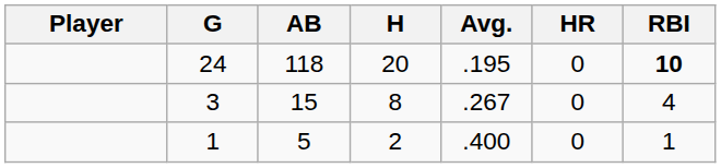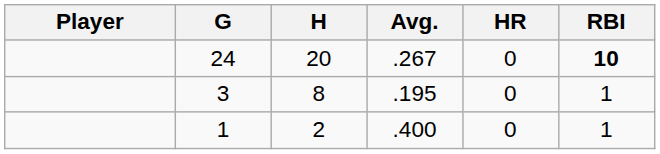- column: AB | 118 | 15 | 5
24 | Avg.: .195 -> .267
3 | Avg.: .267 -> .195
3 | RBI: 4 -> 1
